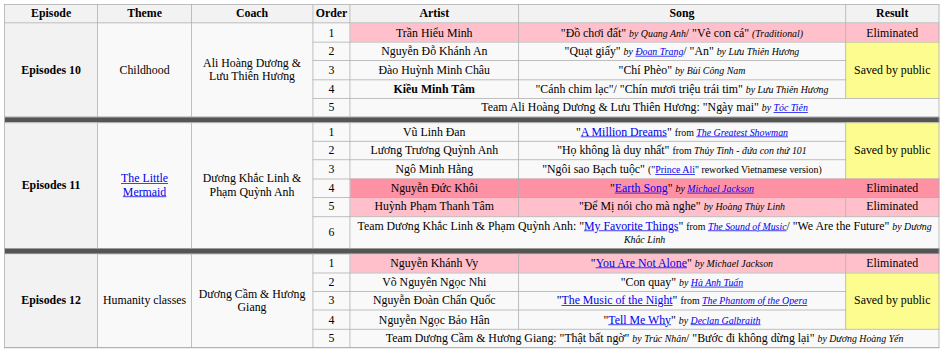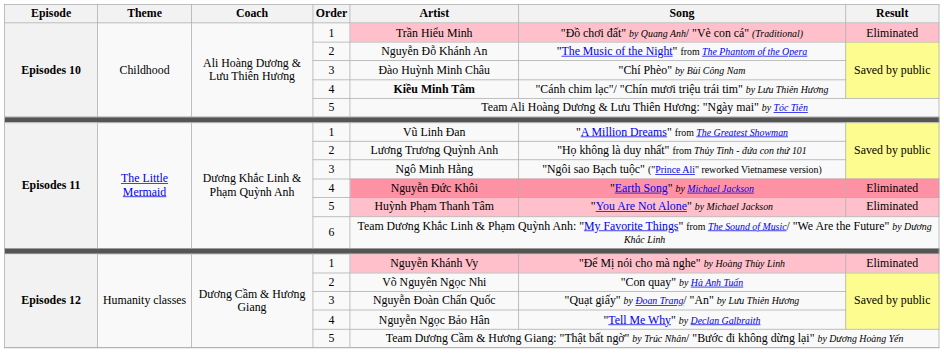Episodes 10 / 2 | Song: "Quạt giấy" by Đoan Trang/ "An" by Lưu Thiên Hương -> "The Music of the Night" from The Phantom of the Opera
Episodes 11 / 5 | Song: "Để Mị nói cho mà nghe" by Hoàng Thùy Linh -> "You Are Not Alone" by Michael Jackson
Episodes 12 / 1 | Song: "You Are Not Alone" by Michael Jackson -> "Để Mị nói cho mà nghe" by Hoàng Thùy Linh
Episodes 12 / 3 | Song: "The Music of the Night" from The Phantom of the Opera -> "Quạt giấy" by Đoan Trang/ "An" by Lưu Thiên Hương
